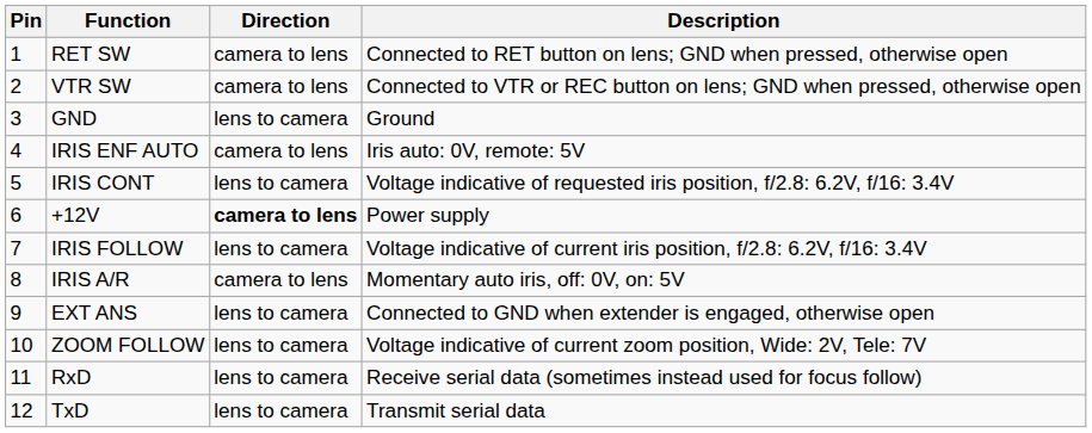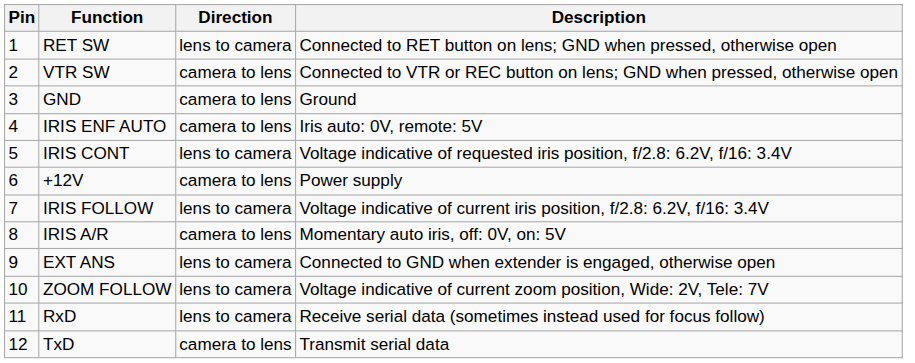RET SW | Direction: camera to lens -> lens to camera
GND | Direction: lens to camera -> camera to lens
+12V | Direction: bold -> normal
TxD | Direction: lens to camera -> camera to lens
